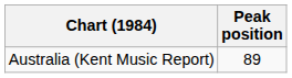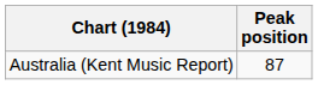Australia (Kent Music Report) | Peak position: 89 -> 87
